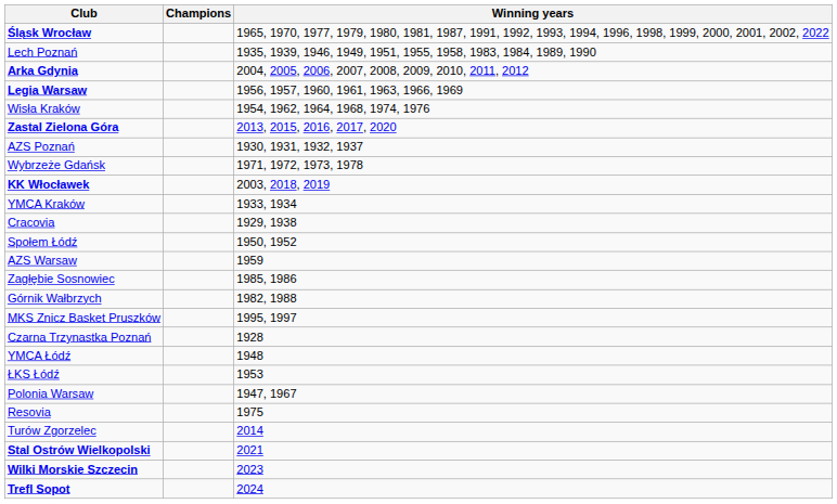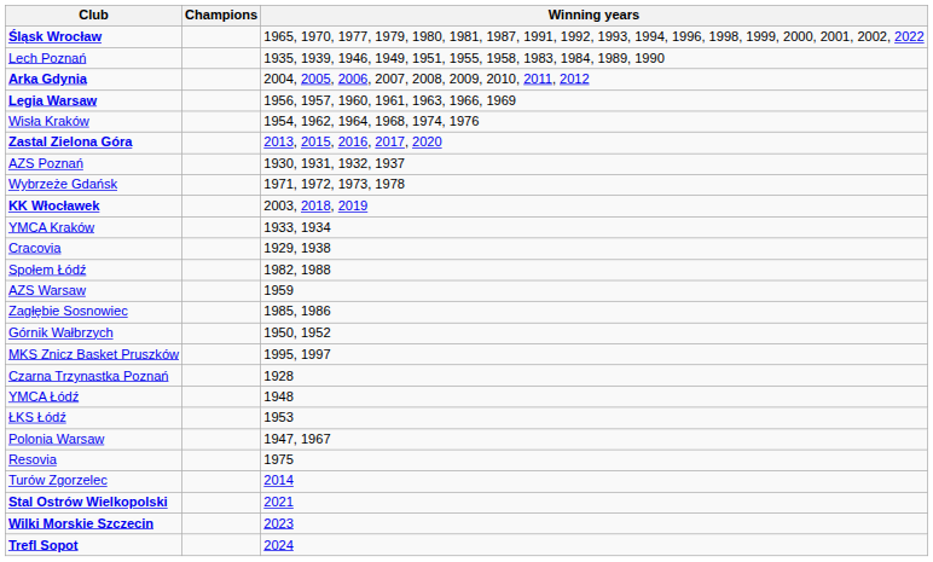Społem Łódź | Winning years: 1950, 1952 -> 1982, 1988
Górnik Wałbrzych | Winning years: 1982, 1988 -> 1950, 1952
